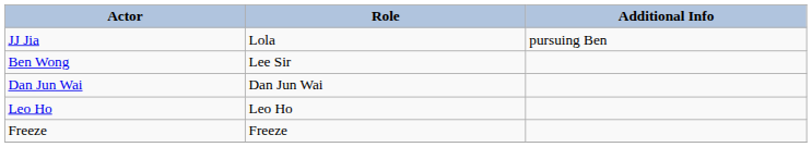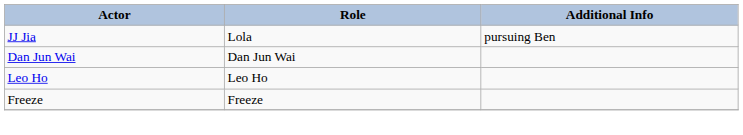- row: Ben Wong | Lee Sir
